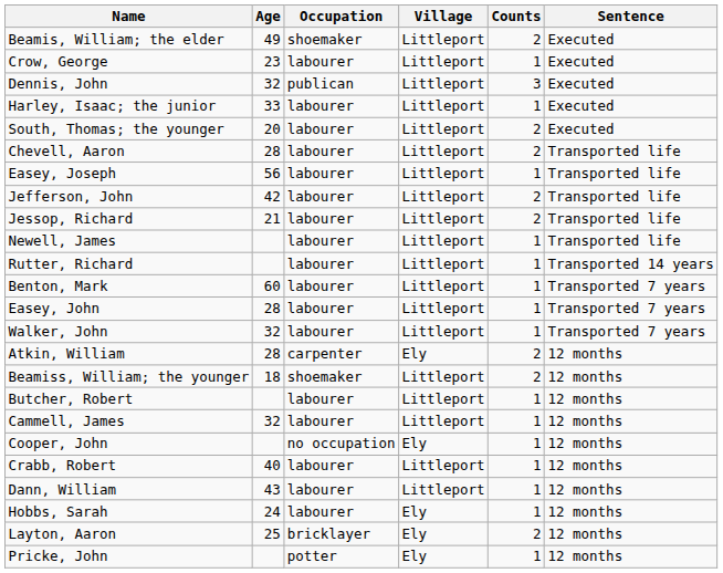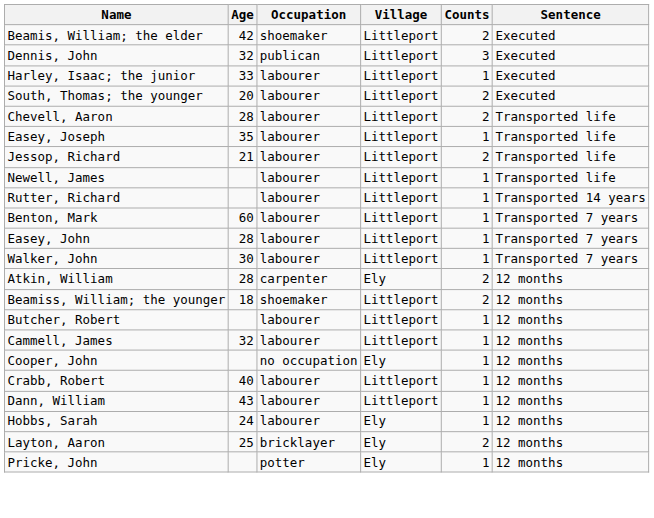Beamis, William; the elder | Age: 49 -> 42
- row: Crow, George | 23 | labourer | Littleport | 1 | Executed
Easey, Joseph | Age: 56 -> 35
- row: Jefferson, John | 42 | labourer | Littleport | 2 | Transported life
Walker, John | Age: 32 -> 30
